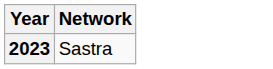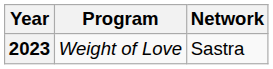+ column: Program | Weight of Love
